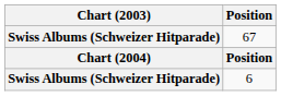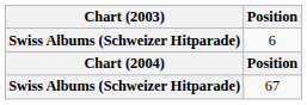rows swapped: 6 <-> 67
